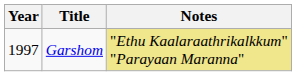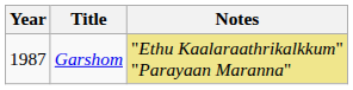Garshom | Year: 1997 -> 1987
